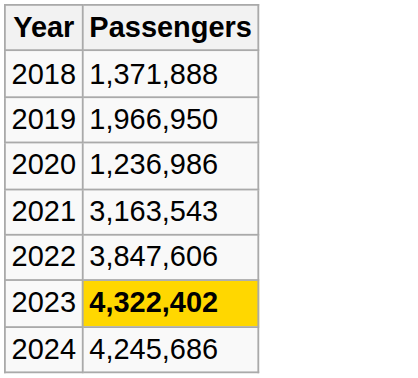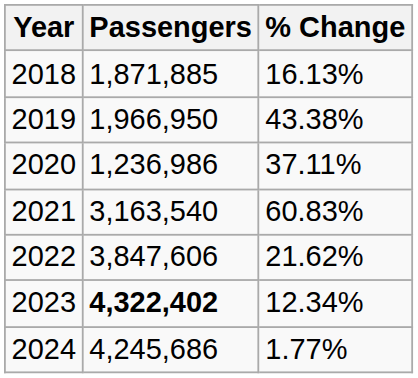+ column: % Change | 16.13% | 43.38% | 37.11% | 60.83% | 21.62% | 12.34% | 1.77%
2018 | Passengers: 1,371,888 -> 1,871,885
2021 | Passengers: 3,163,543 -> 3,163,540
2023 | Passengers: gold background -> no background
